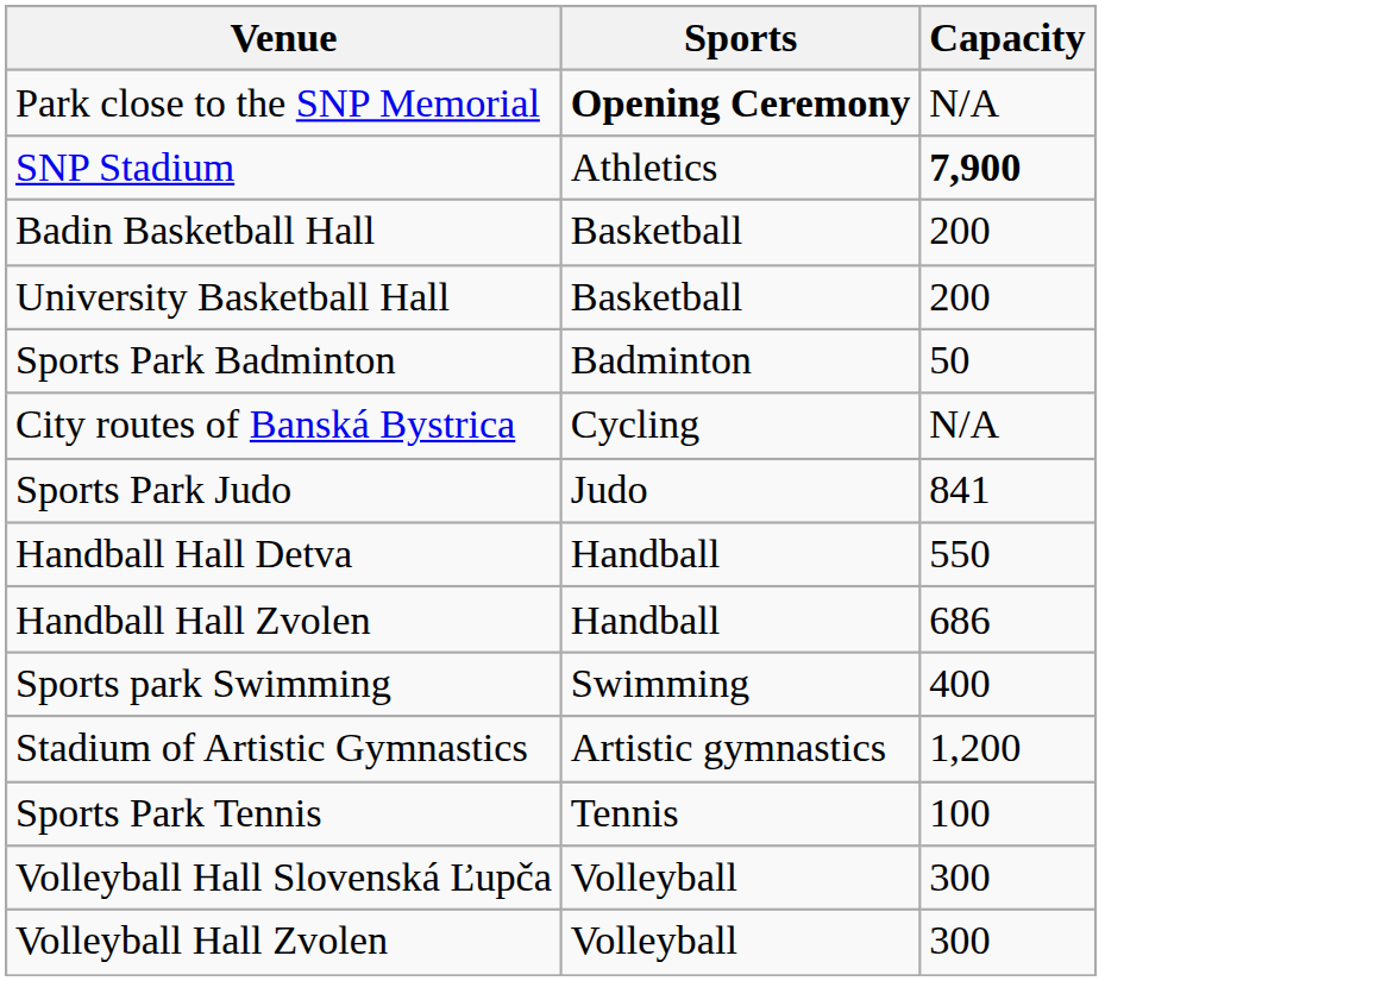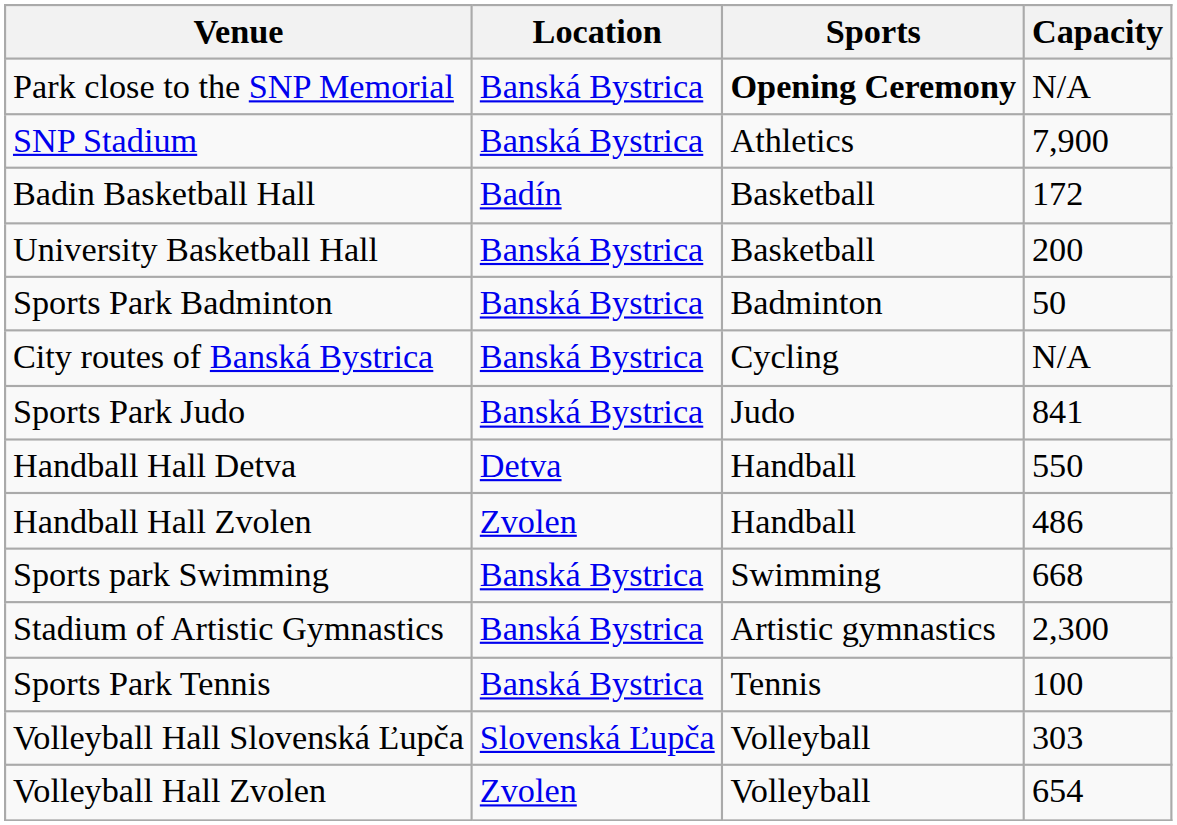+ column: Location | Banská Bystrica | Banská Bystrica | Badín | Banská Bystrica | Banská Bystrica | Banská Bystrica | Banská Bystrica | Detva | Zvolen | Banská Bystrica | Banská Bystrica | Banská Bystrica | Slovenská Ľupča | Zvolen
SNP Stadium | Capacity: bold -> normal
Badin Basketball Hall | Capacity: 200 -> 172
Handball Hall Zvolen | Capacity: 686 -> 486
Sports park Swimming | Capacity: 400 -> 668
Stadium of Artistic Gymnastics | Capacity: 1,200 -> 2,300
Volleyball Hall Slovenská Ľupča | Capacity: 300 -> 303
Volleyball Hall Zvolen | Capacity: 300 -> 654
